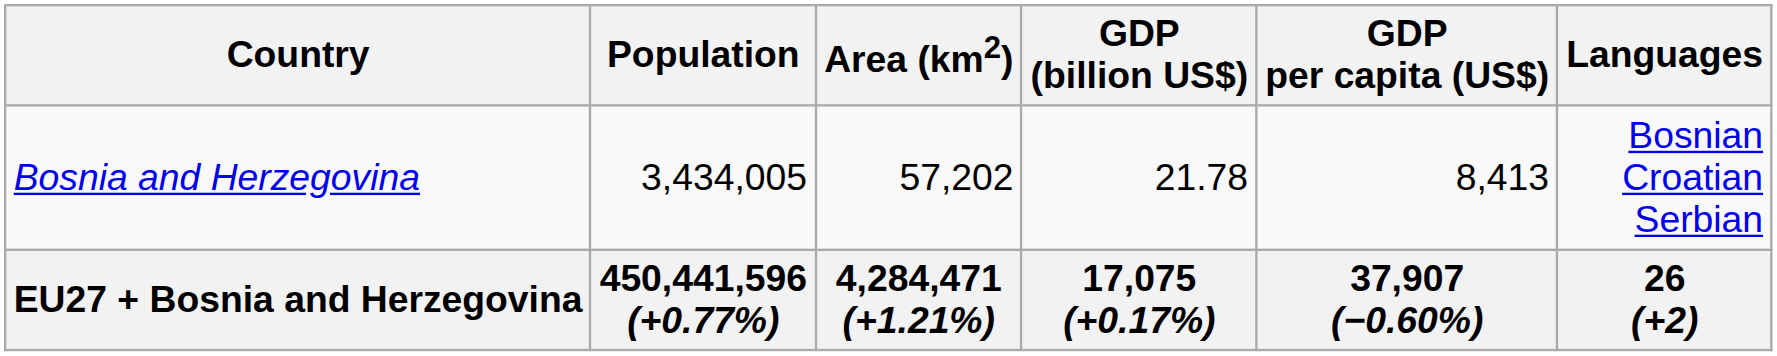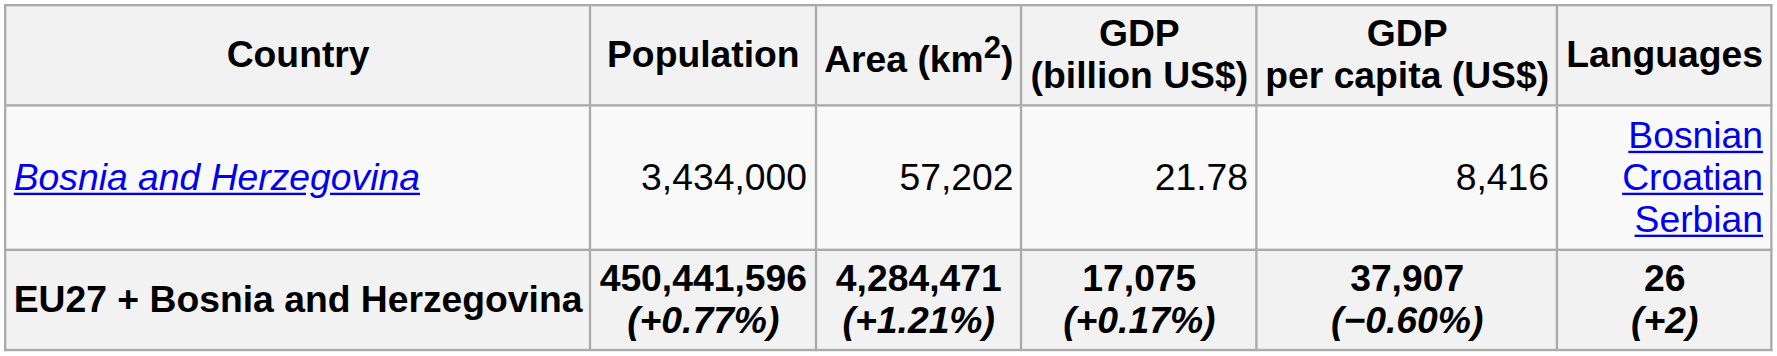Bosnia and Herzegovina | Population: 3,434,005 -> 3,434,000
Bosnia and Herzegovina | GDP per capita (US$): 8,413 -> 8,416
